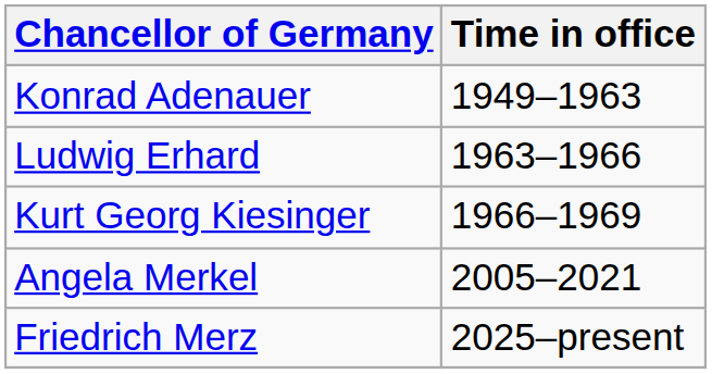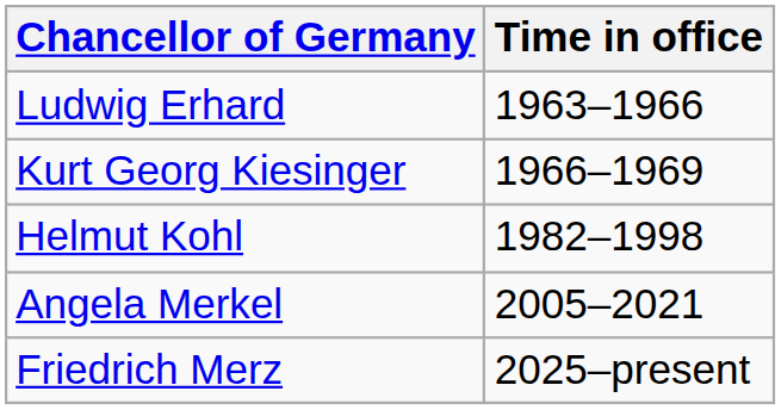- row: Konrad Adenauer | 1949–1963
+ row: Helmut Kohl | 1982–1998
